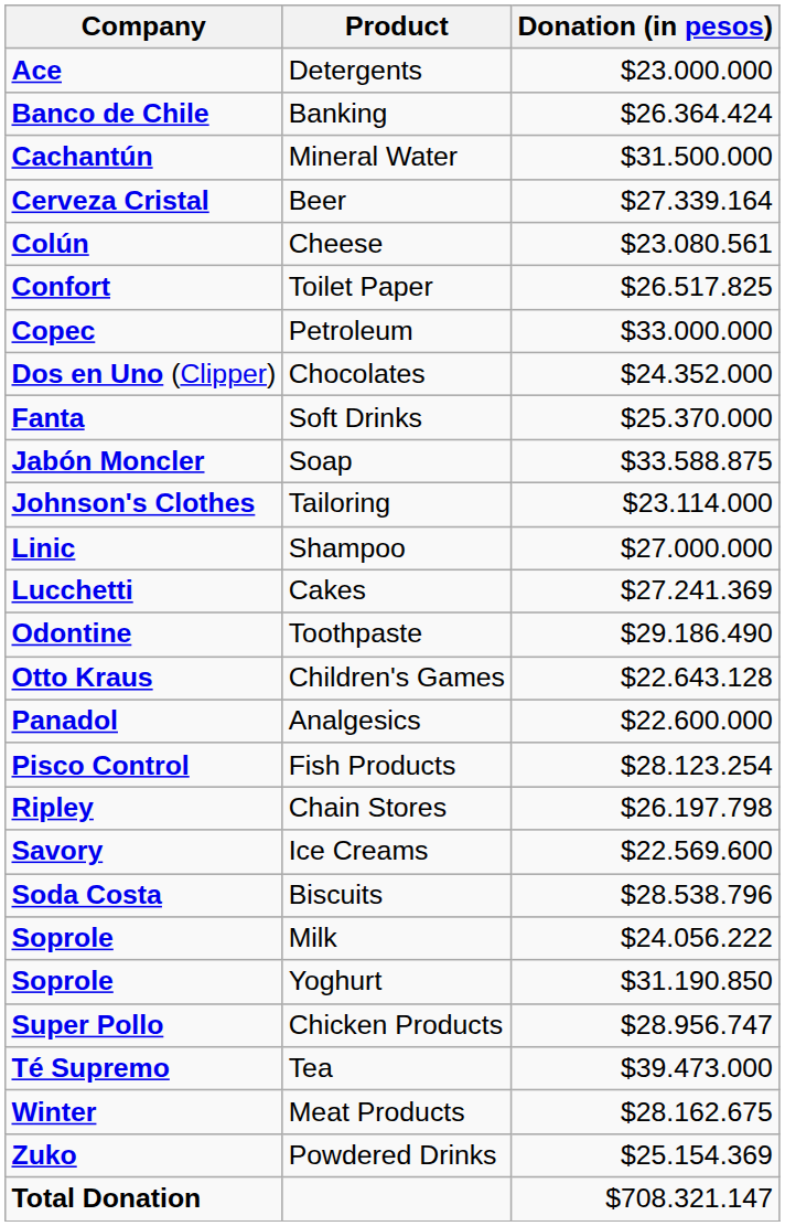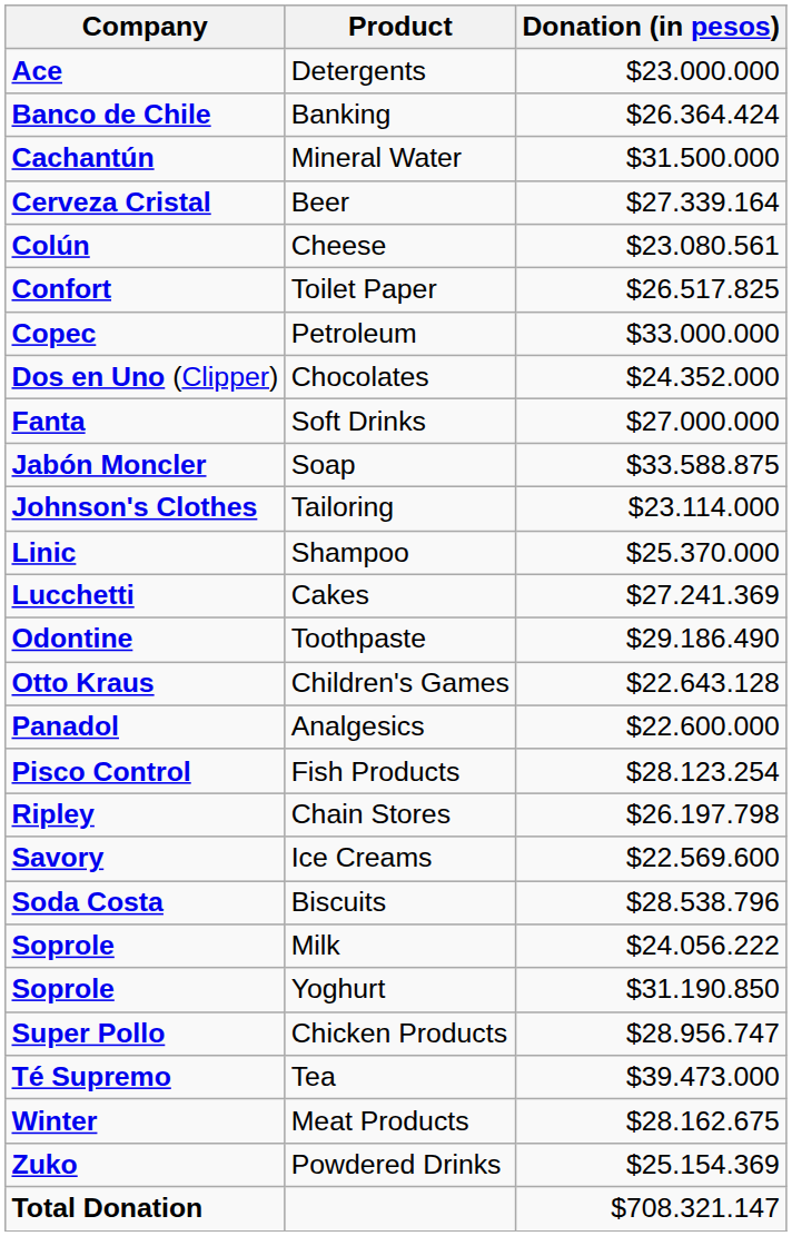Soft Drinks | Donation (in pesos): $25.370.000 -> $27.000.000
Shampoo | Donation (in pesos): $27.000.000 -> $25.370.000
